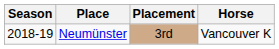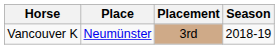columns swapped: Season <-> Horse
